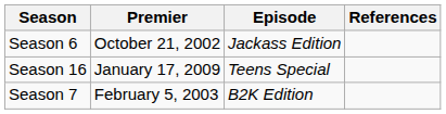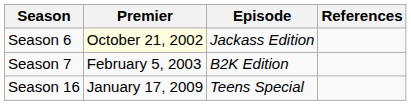Season 6 | Premier: no background -> lightyellow background
rows swapped: Season 7 <-> Season 16
